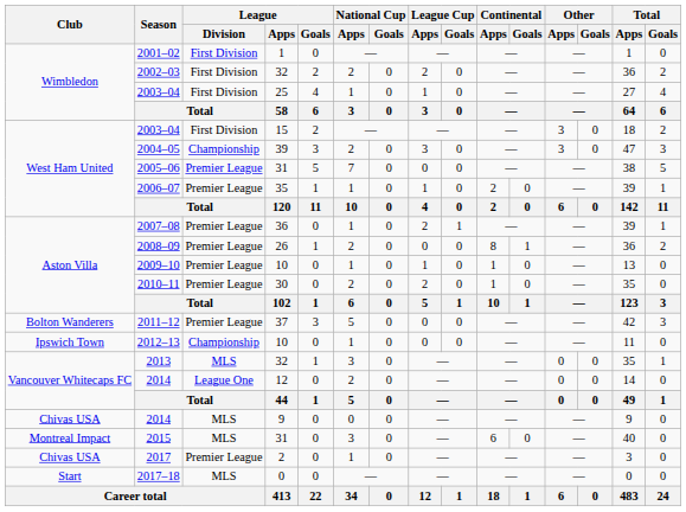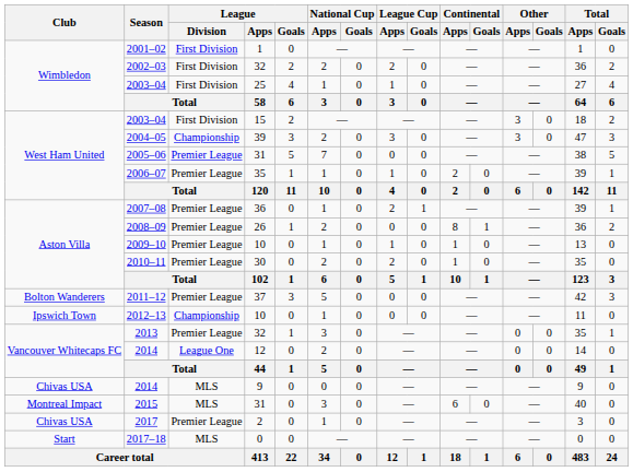2013 | League / Division: MLS -> Premier League
